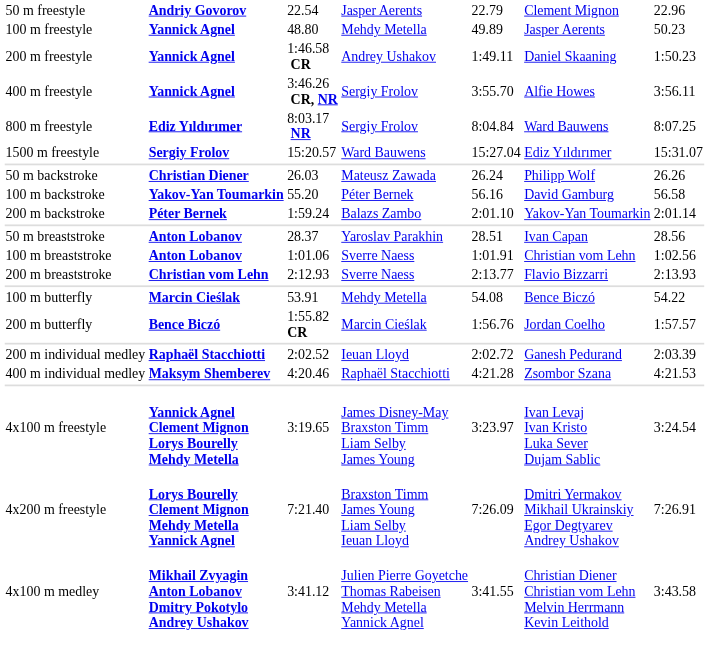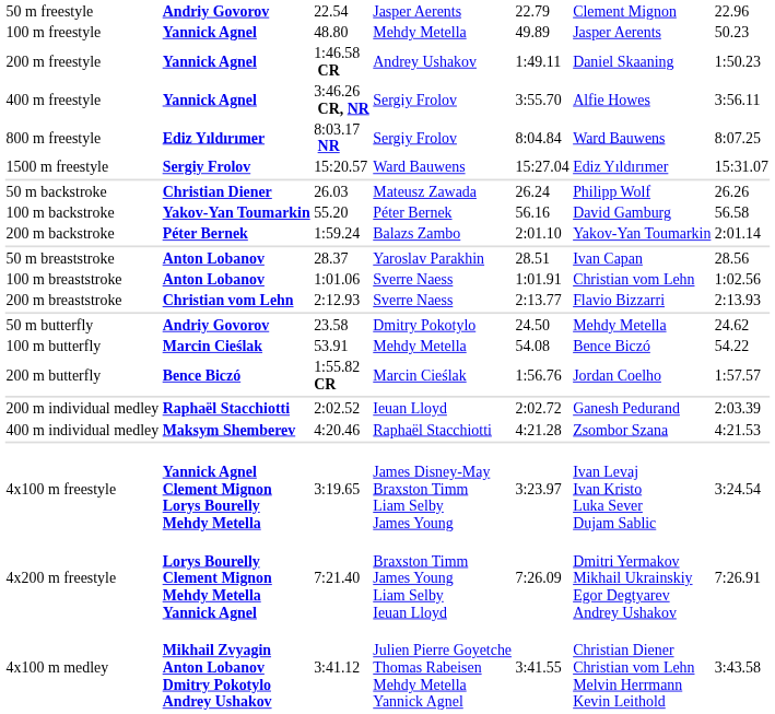+ row: 50 m butterfly | Andriy Govorov | 23.58 | Dmitry Pokotylo | 24.50 | Mehdy Metella | 24.62
